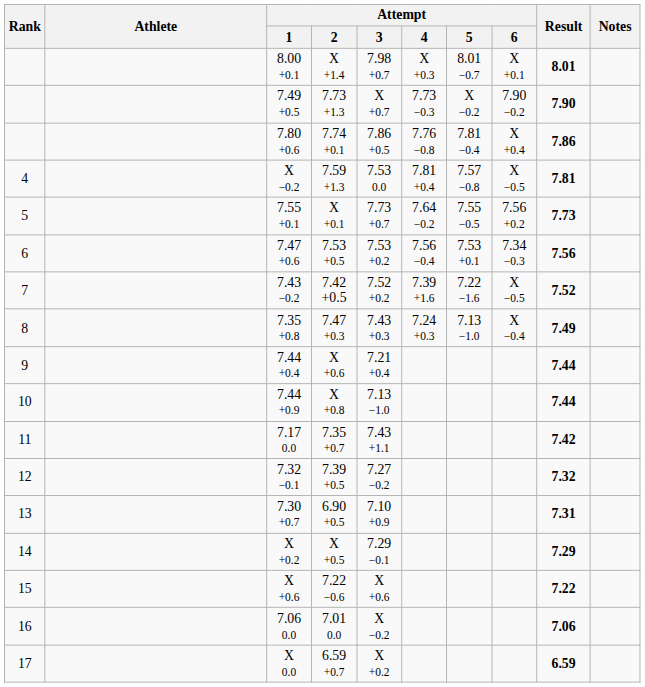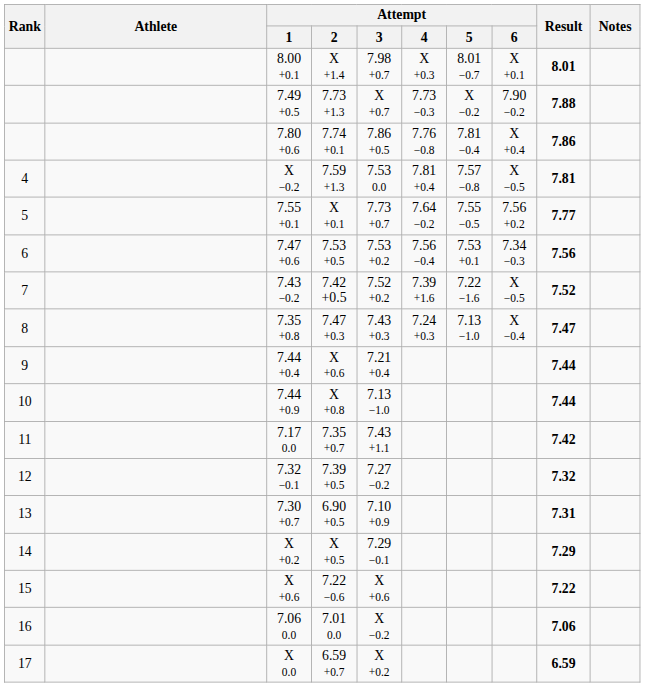7.49 +0.5 | Result: 7.90 -> 7.88
7.55 +0.1 | Result: 7.73 -> 7.77
7.35 +0.8 | Result: 7.49 -> 7.47
